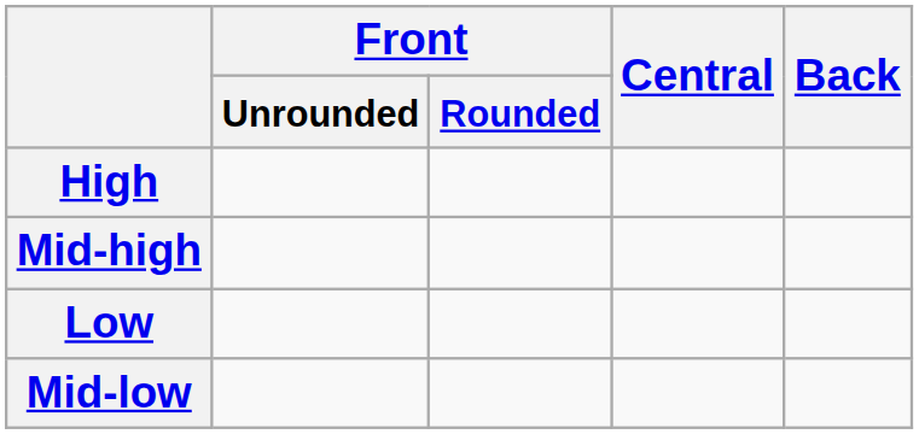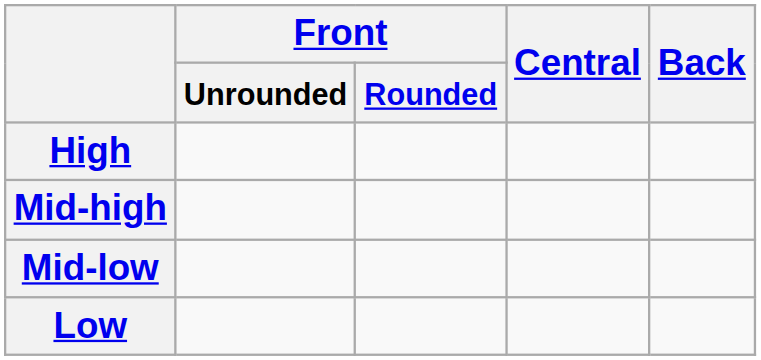rows swapped: Mid-low <-> Low
